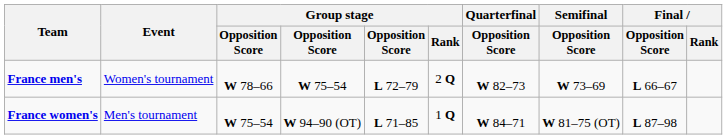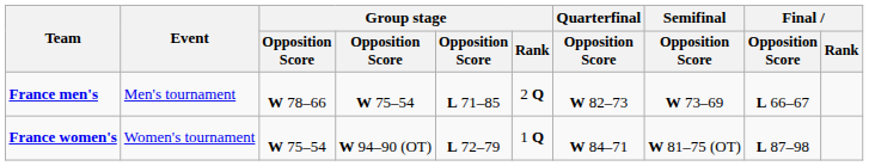France men's | Event: Women's tournament -> Men's tournament
France men's | column 5: L 72–79 -> L 71–85
France women's | Event: Men's tournament -> Women's tournament
France women's | column 5: L 71–85 -> L 72–79
